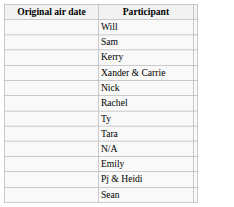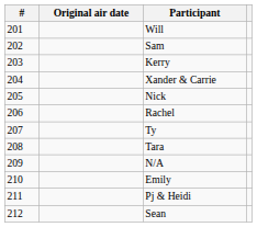+ column: # | 201 | 202 | 203 | 204 | 205 | 206 | 207 | 208 | 209 | 210 | 211 | 212
